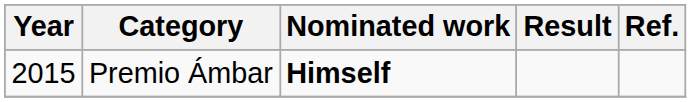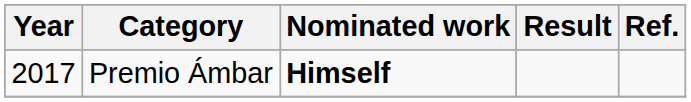Premio Ámbar | Year: 2015 -> 2017
